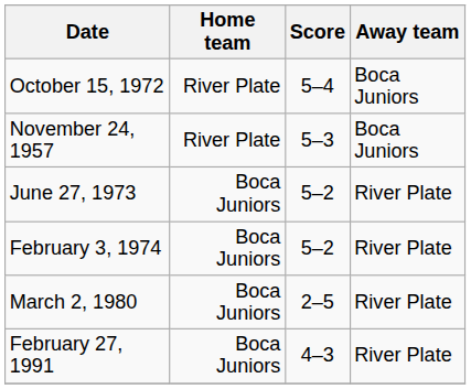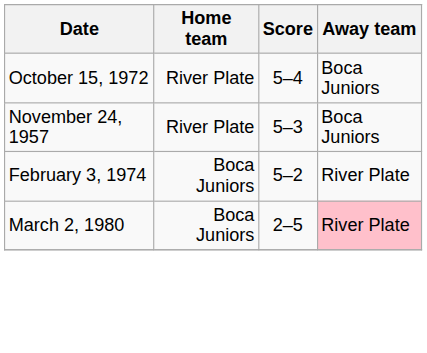- row: June 27, 1973 | Boca Juniors | 5–2 | River Plate
March 2, 1980 | Away team: no background -> pink background
- row: February 27, 1991 | Boca Juniors | 4–3 | River Plate
